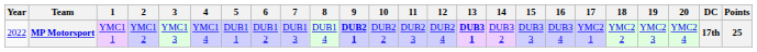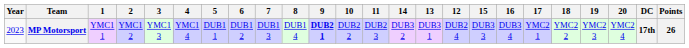columns swapped: 12 <-> 14
MP Motorsport | Year: 2022 -> 2023
MP Motorsport | 13: bold -> normal
MP Motorsport | Points: 25 -> 26
